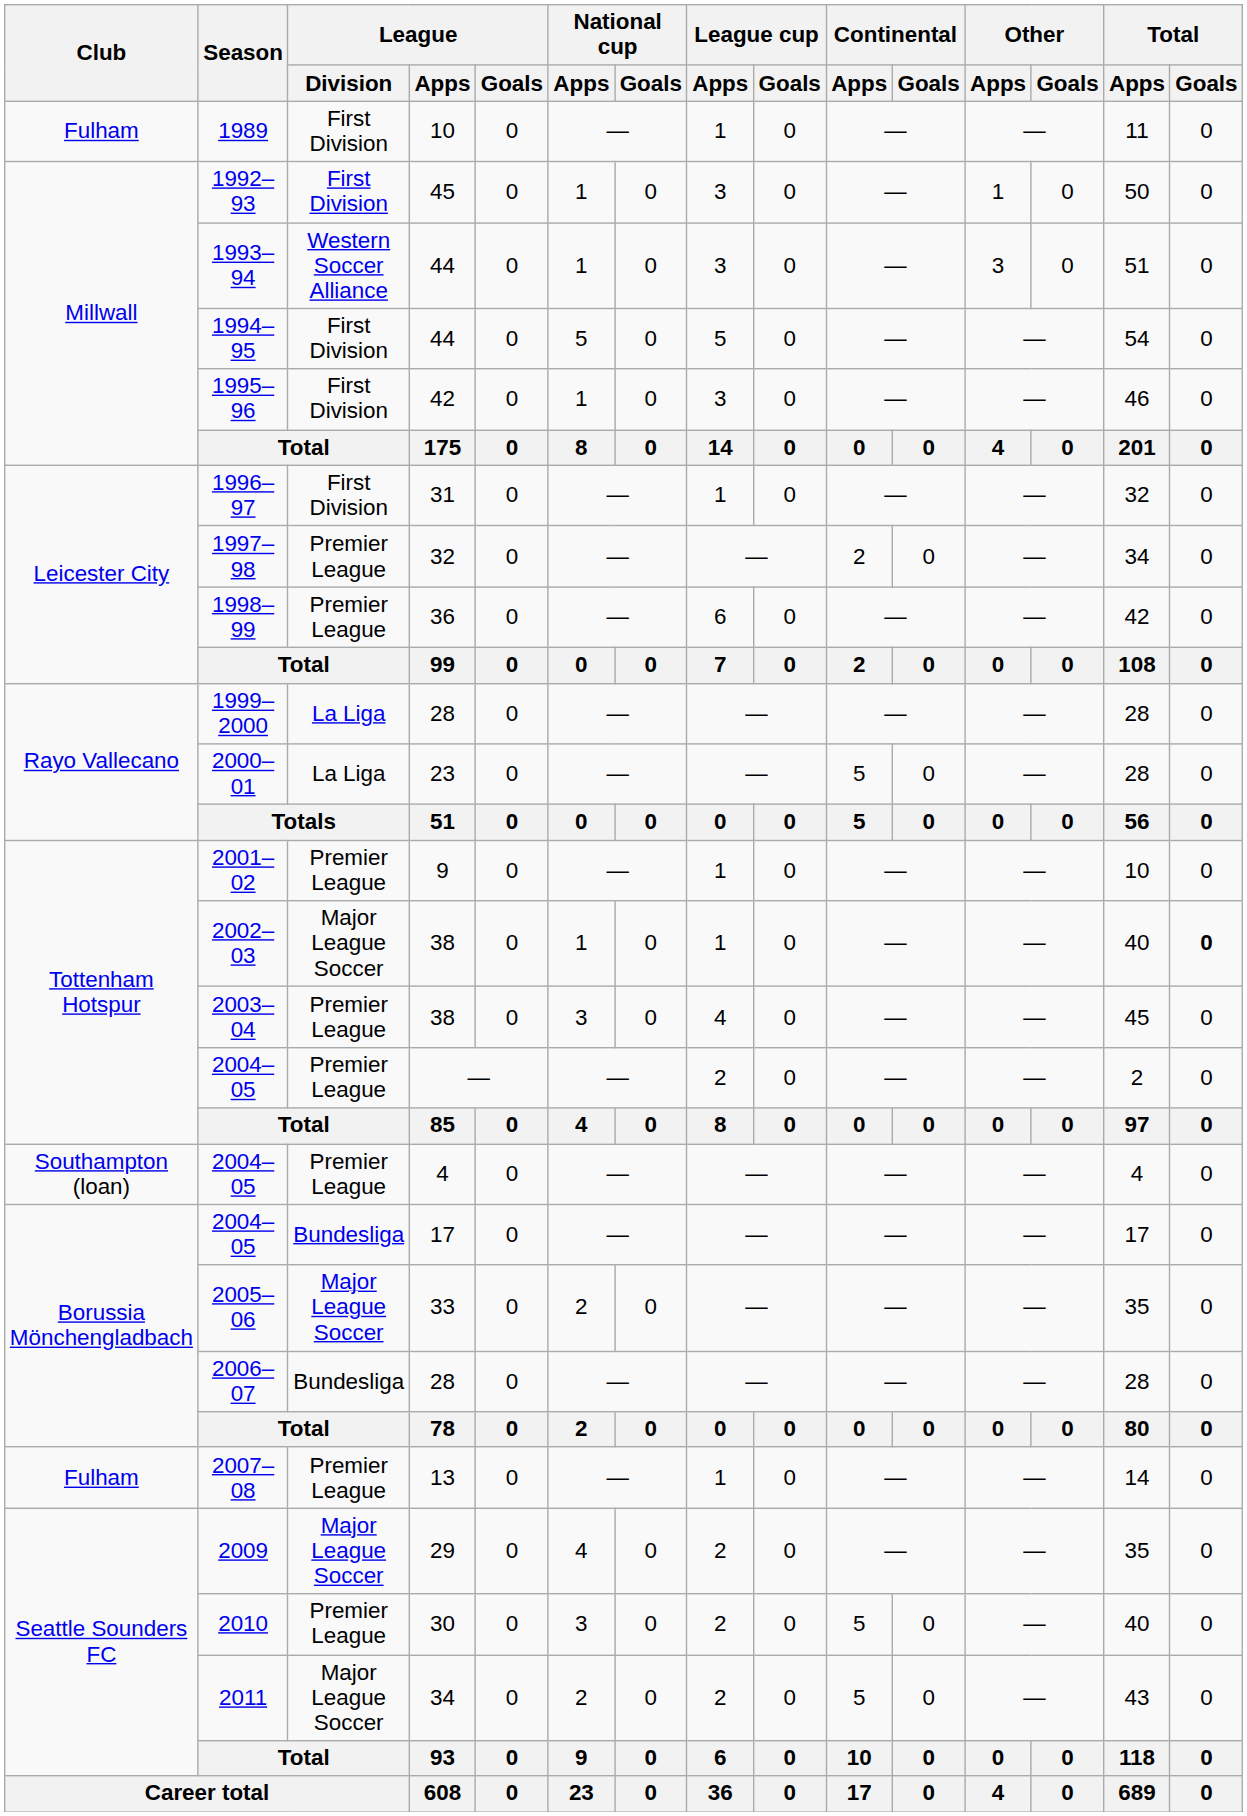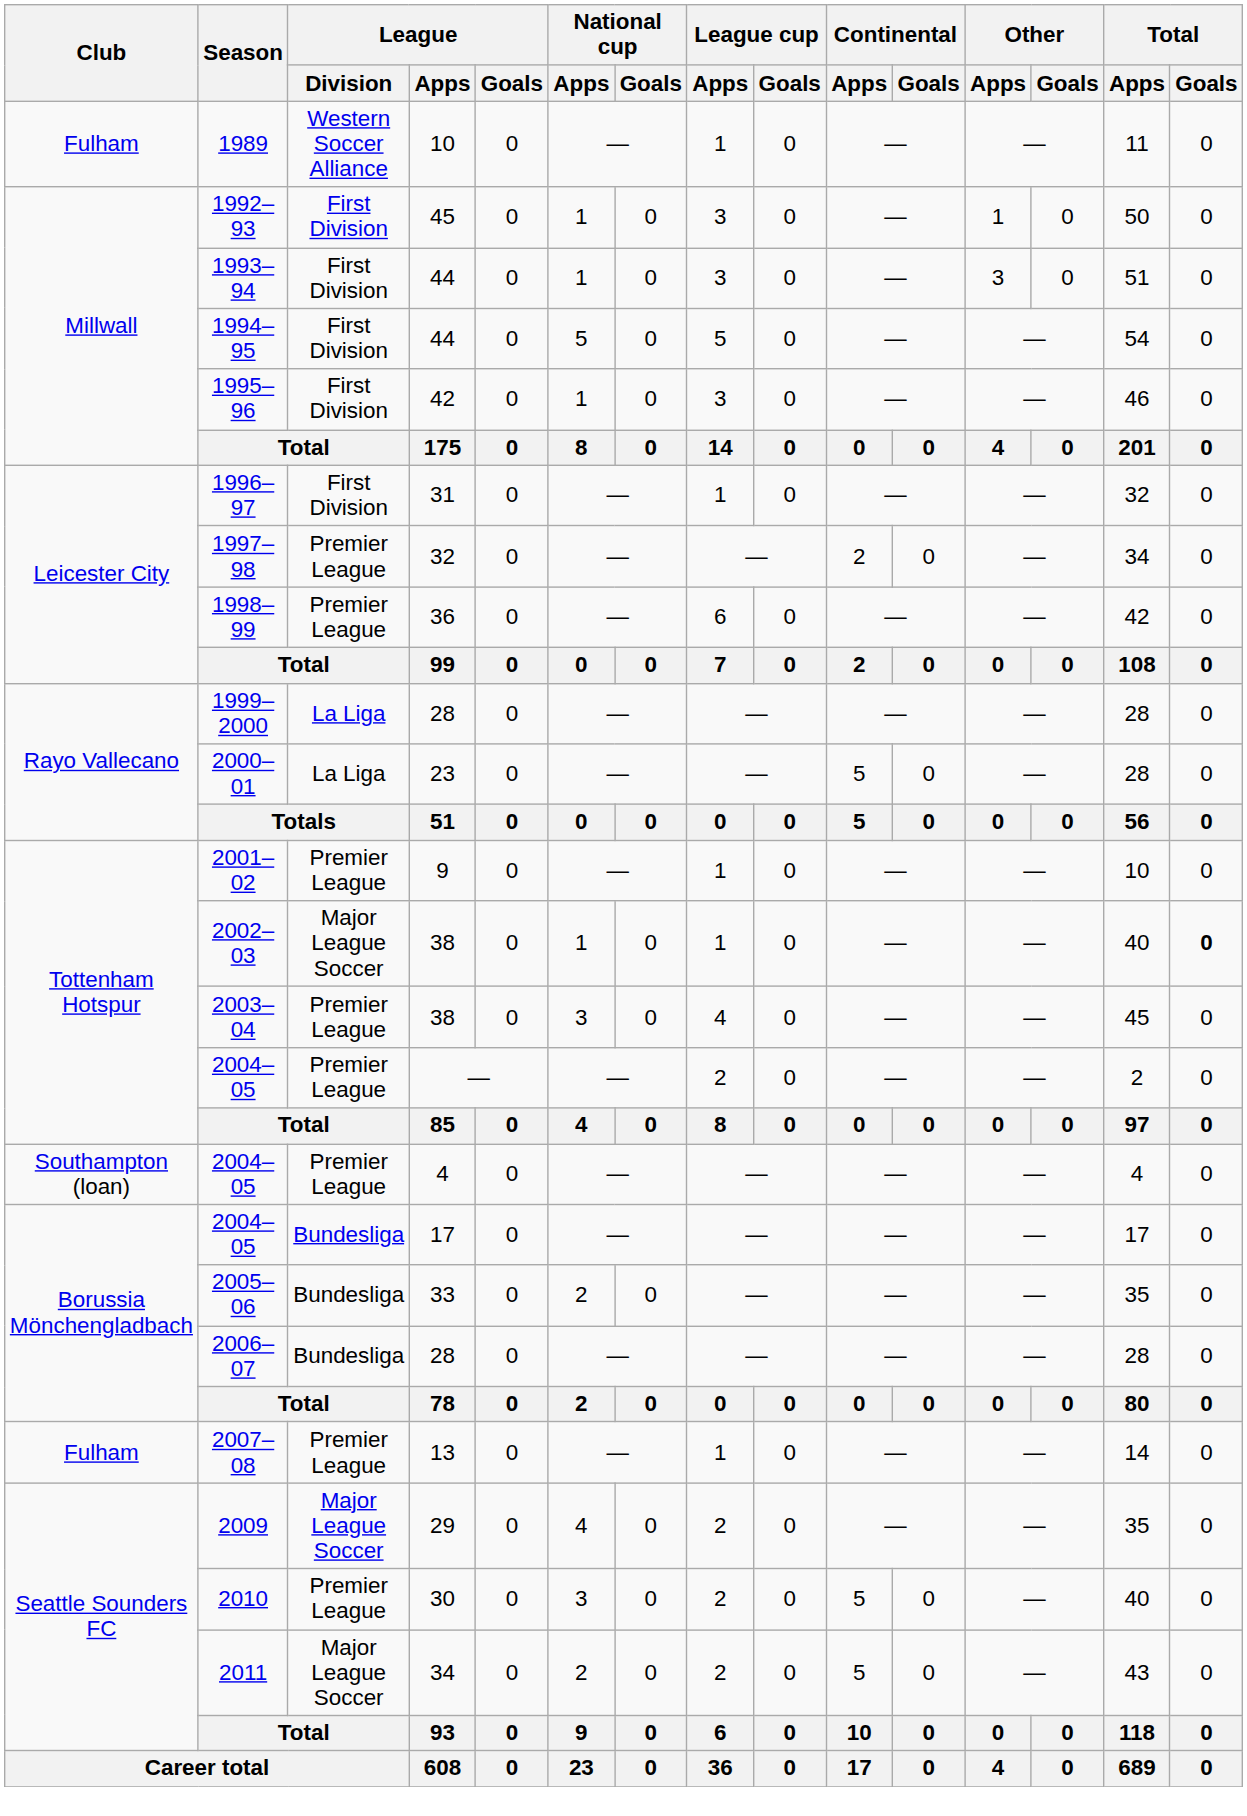1989 | League / Division: First Division -> Western Soccer Alliance
1993–94 | League / Division: Western Soccer Alliance -> First Division
2005–06 | League / Division: Major League Soccer -> Bundesliga
